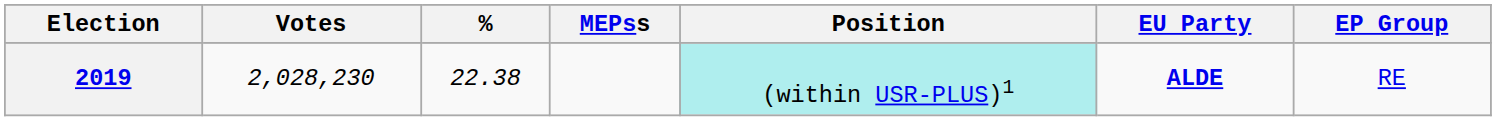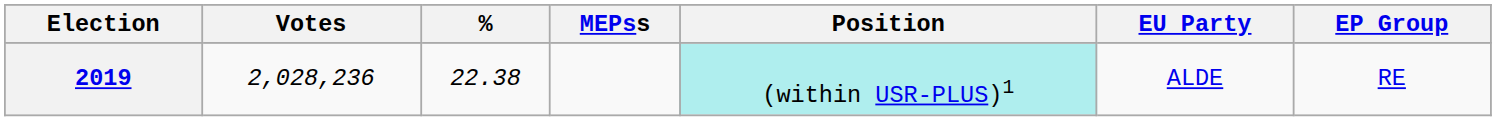2019 | Votes: 2,028,230 -> 2,028,236
2019 | EU Party: bold -> normal
